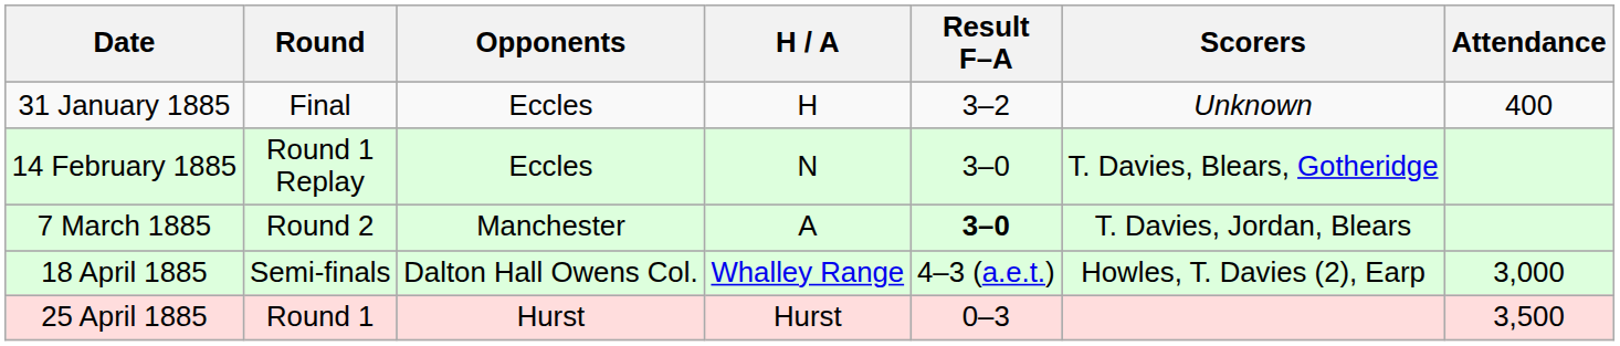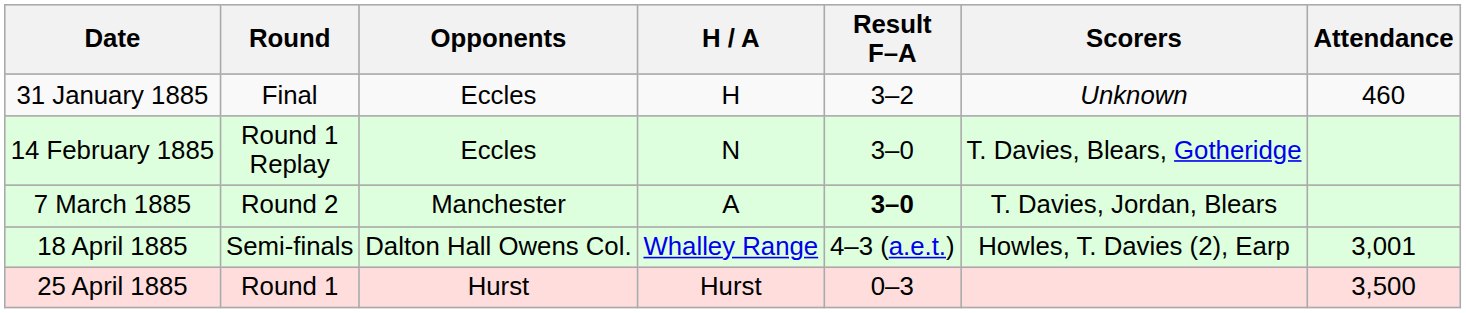31 January 1885 | Attendance: 400 -> 460
18 April 1885 | Attendance: 3,000 -> 3,001
